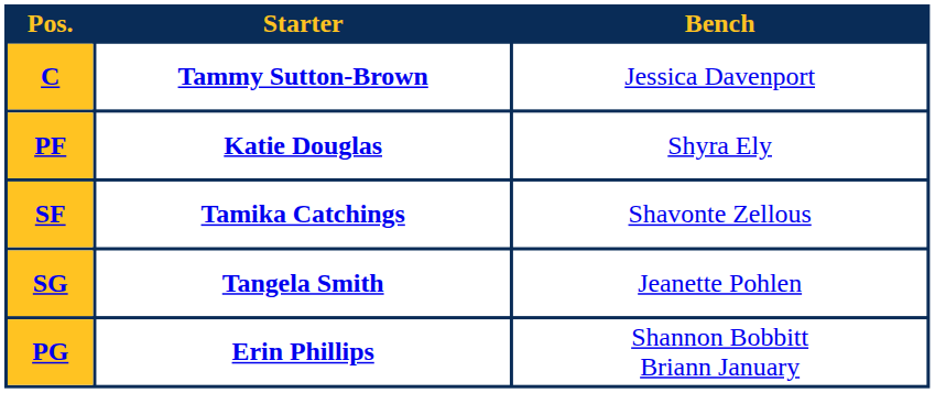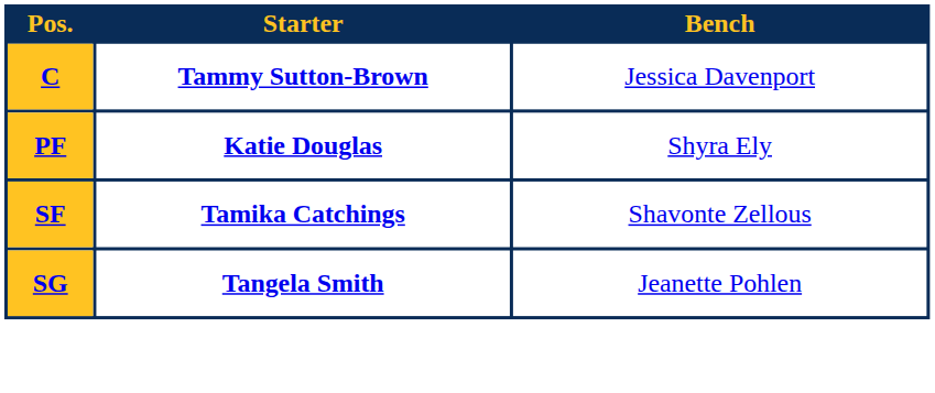- row: PG | Erin Phillips | Shannon Bobbitt Briann January
